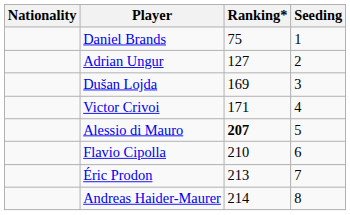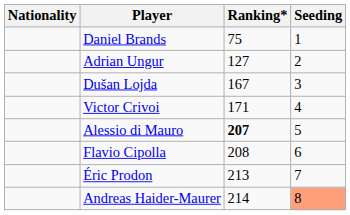Dušan Lojda | Ranking*: 169 -> 167
Flavio Cipolla | Ranking*: 210 -> 208
Andreas Haider-Maurer | Seeding: no background -> lightsalmon background
